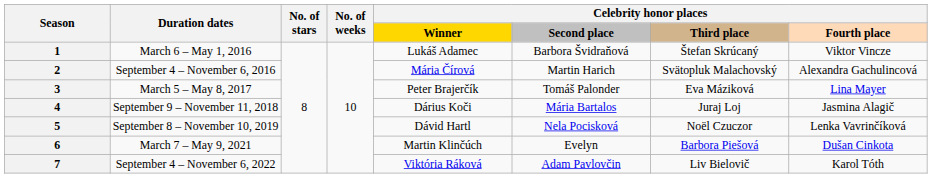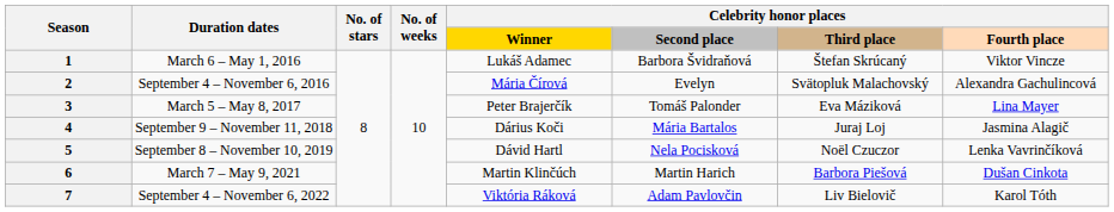2 | Celebrity honor places / Second place: Martin Harich -> Evelyn
6 | Celebrity honor places / Second place: Evelyn -> Martin Harich
